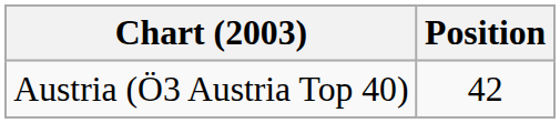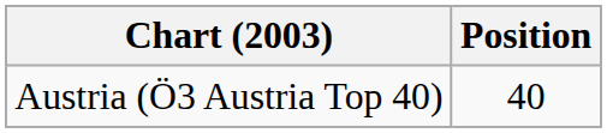Austria (Ö3 Austria Top 40) | Position: 42 -> 40
